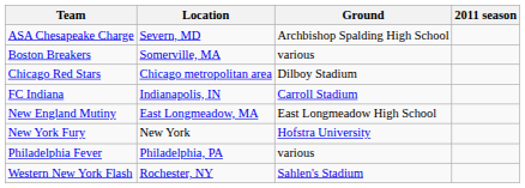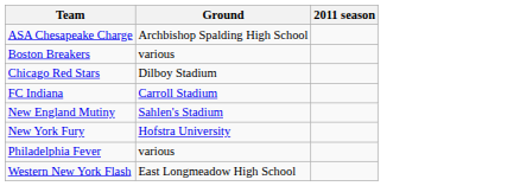- column: Location | Severn, MD | Somerville, MA | Chicago metropolitan area | Indianapolis, IN | East Longmeadow, MA | New York | Philadelphia, PA | Rochester, NY
New England Mutiny | Ground: East Longmeadow High School -> Sahlen's Stadium
Western New York Flash | Ground: Sahlen's Stadium -> East Longmeadow High School
